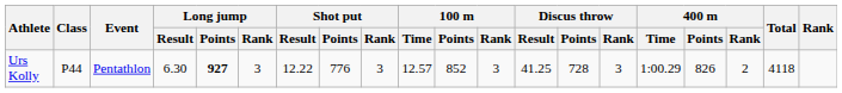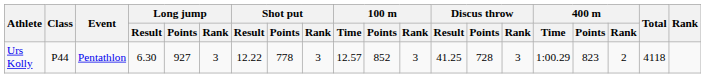Urs Kolly | Long jump / Points: bold -> normal
Urs Kolly | Shot put / Points: 776 -> 778
Urs Kolly | 400 m / Points: 826 -> 823
